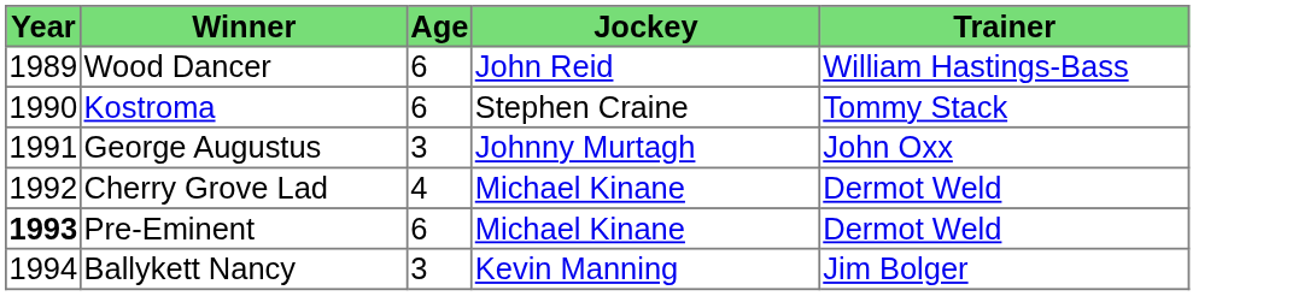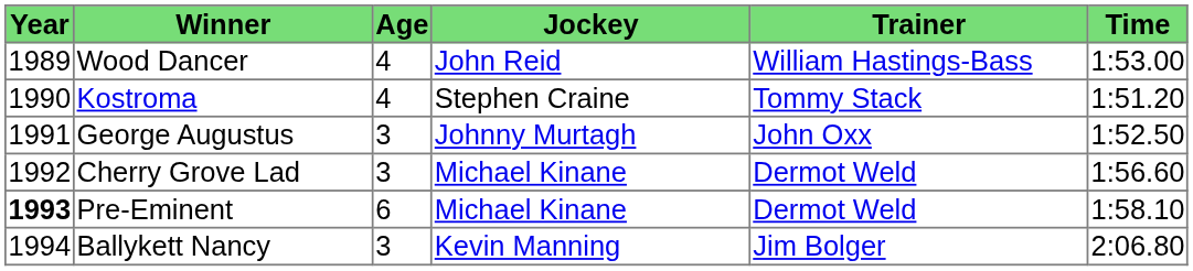+ column: Time | 1:53.00 | 1:51.20 | 1:52.50 | 1:56.60 | 1:58.10 | 2:06.80
Wood Dancer | Age: 6 -> 4
Kostroma | Age: 6 -> 4
Cherry Grove Lad | Age: 4 -> 3
